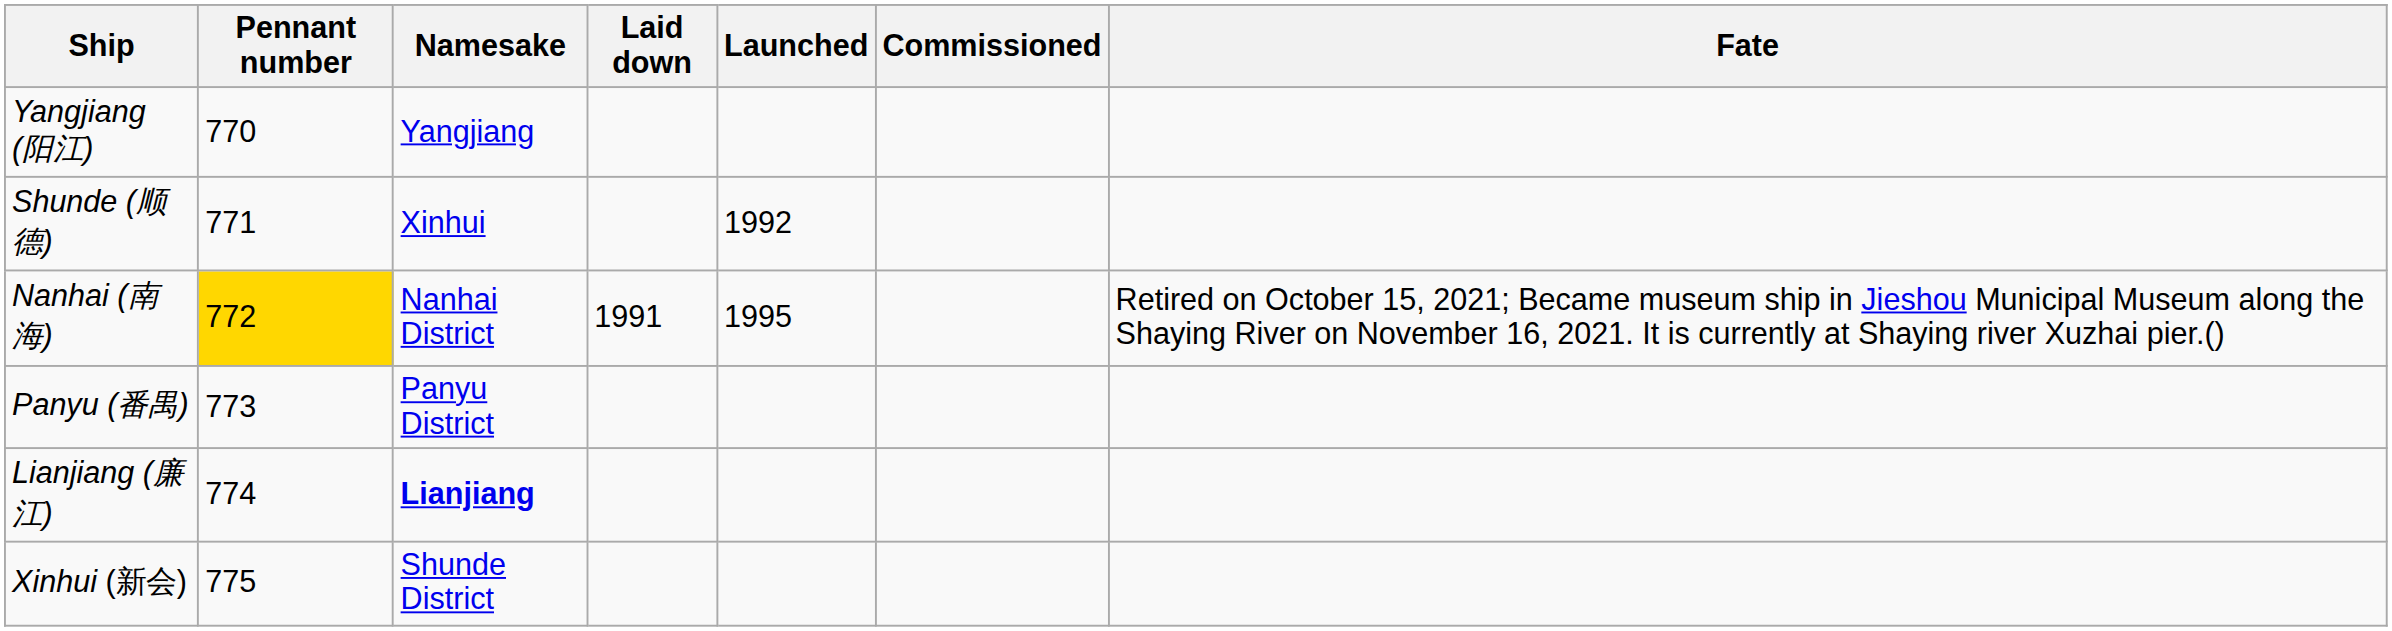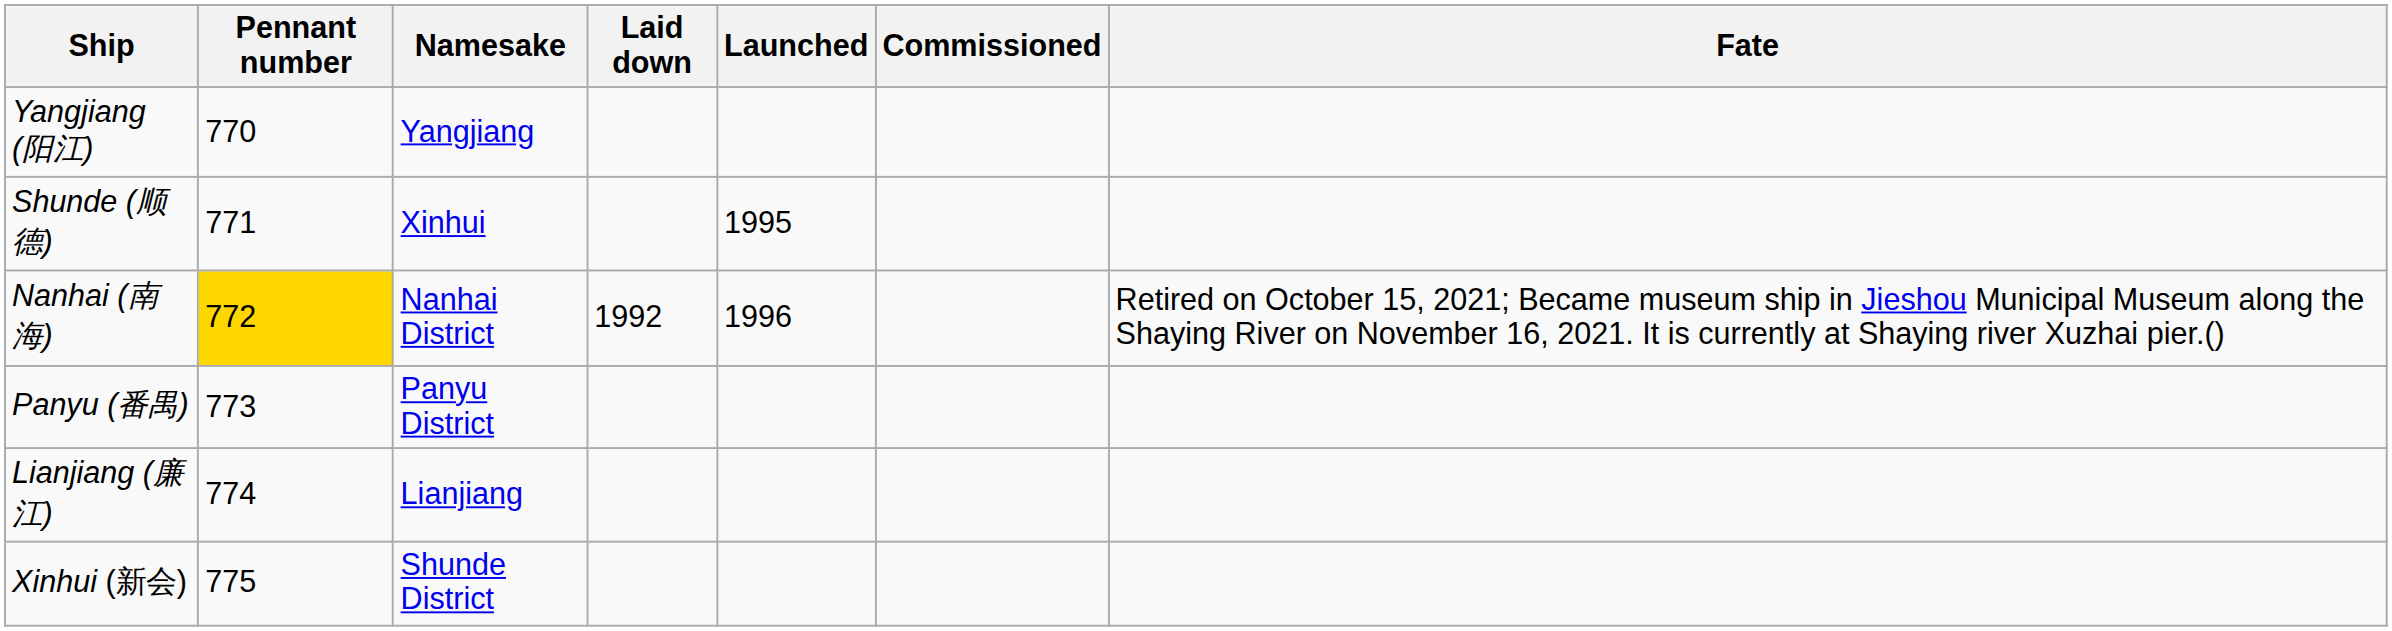Shunde (顺德) | Launched: 1992 -> 1995
Nanhai (南海) | Laid down: 1991 -> 1992
Nanhai (南海) | Launched: 1995 -> 1996
Lianjiang (廉江) | Namesake: bold -> normal
